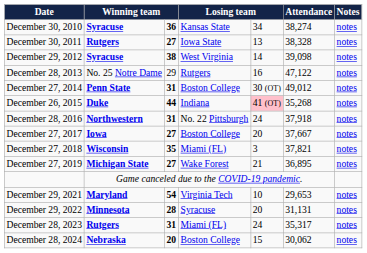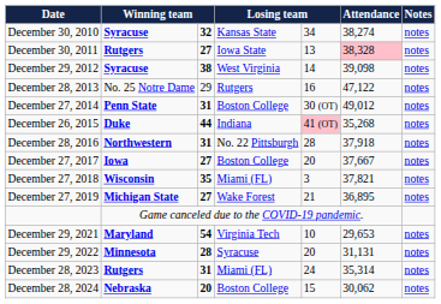December 30, 2010 | column 3: 36 -> 32
December 30, 2011 | Attendance: no background -> pink background
December 28, 2016 | column 5: 24 -> 28
December 28, 2023 | Attendance: 35,317 -> 35,314
